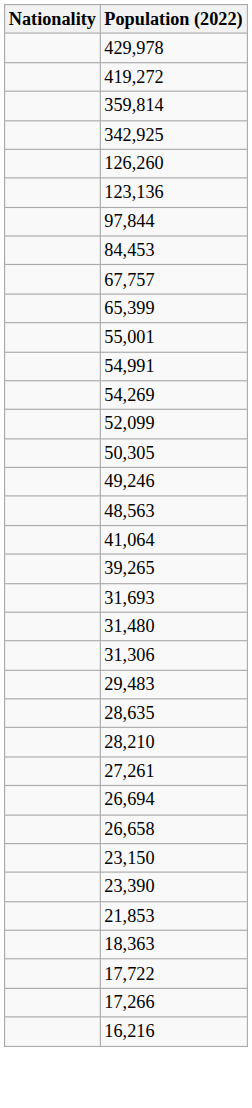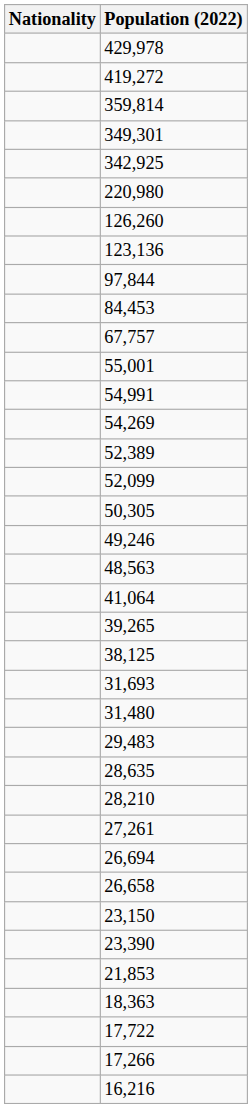+ row: 349,301
+ row: 220,980
- row: 65,399
+ row: 52,389
+ row: 38,125
- row: 31,306
